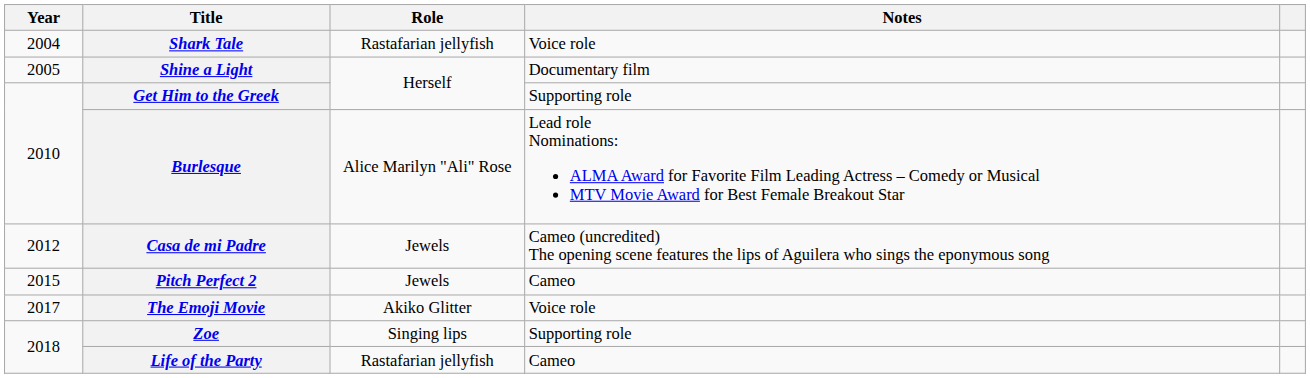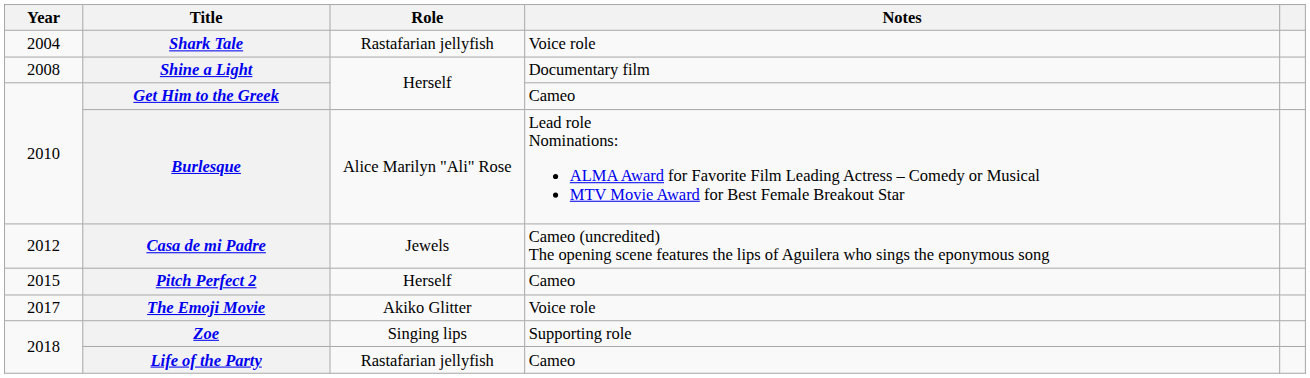Shine a Light | Year: 2005 -> 2008
Get Him to the Greek | Notes: Supporting role -> Cameo
Pitch Perfect 2 | Role: Jewels -> Herself
